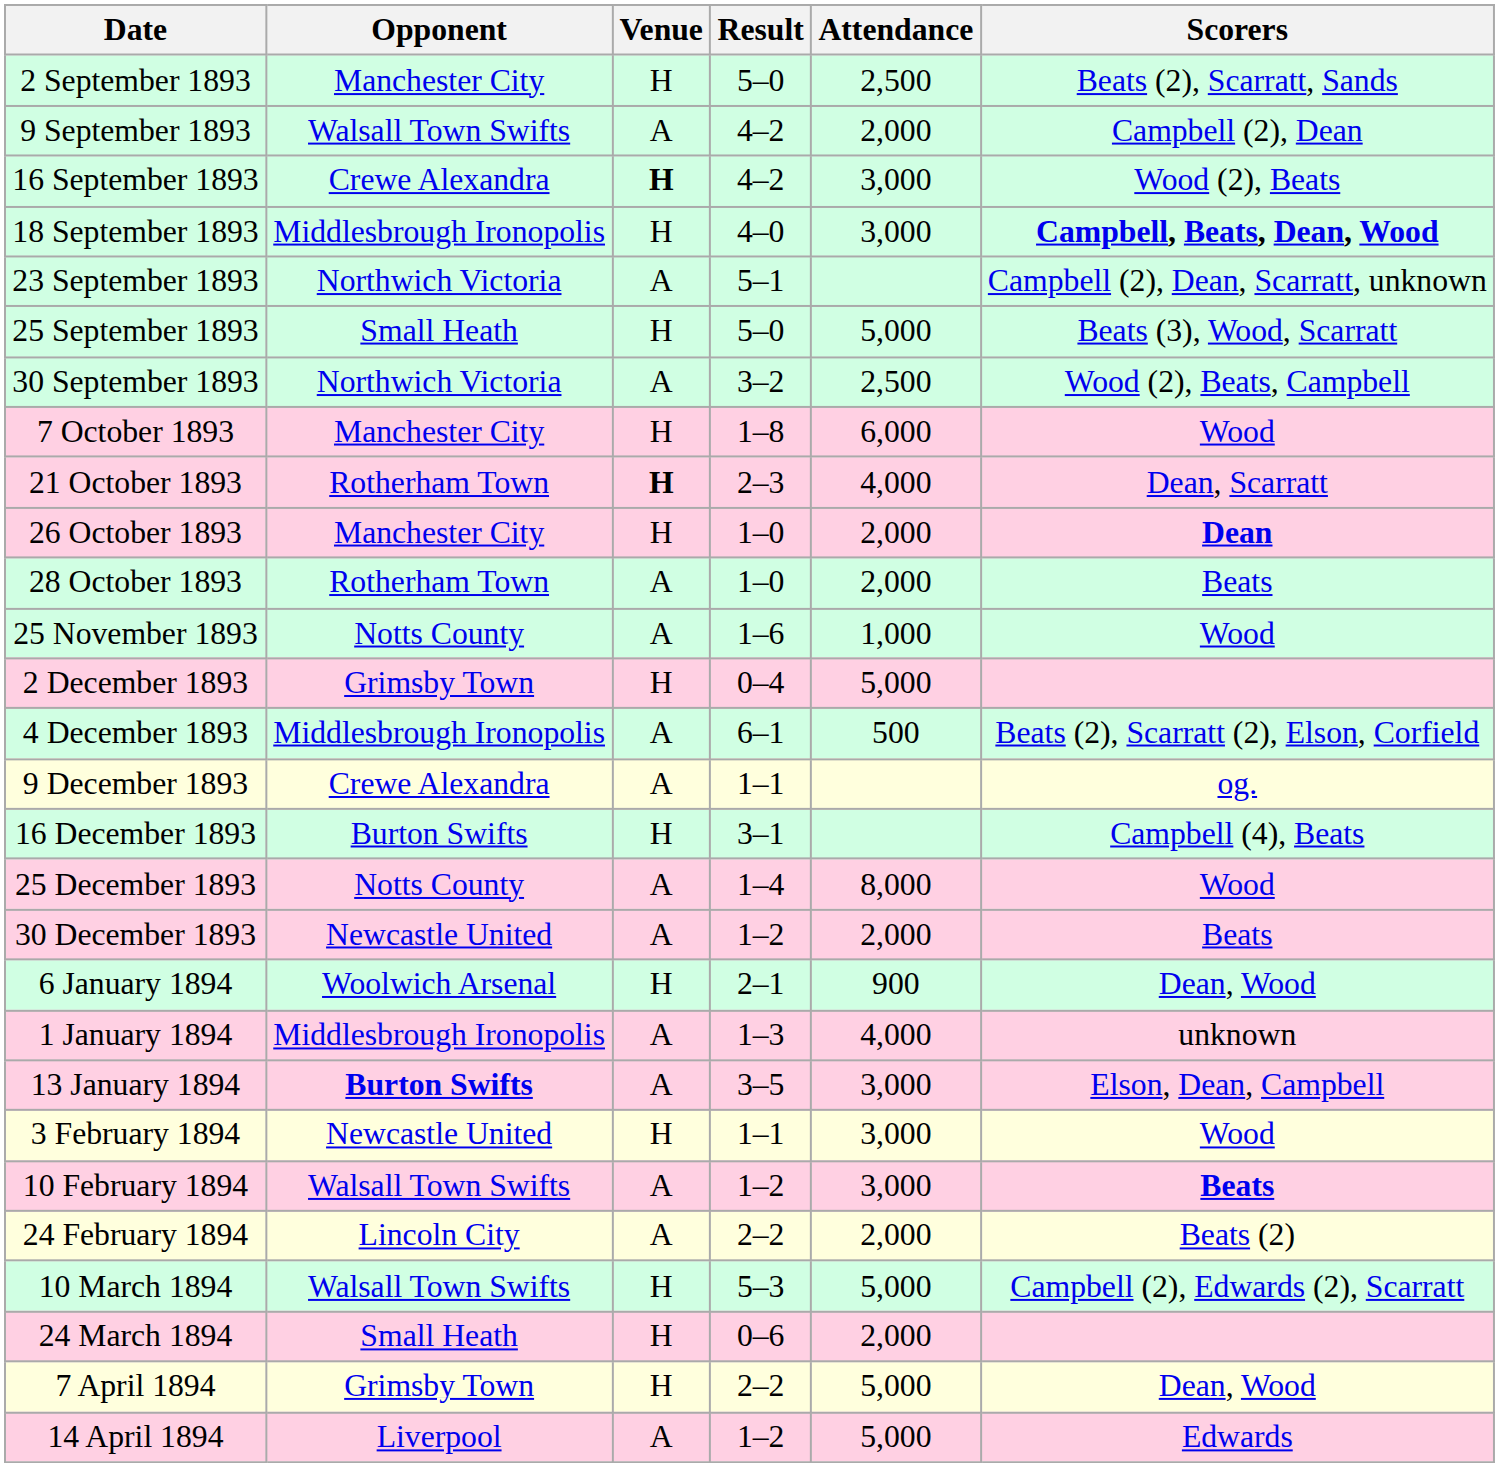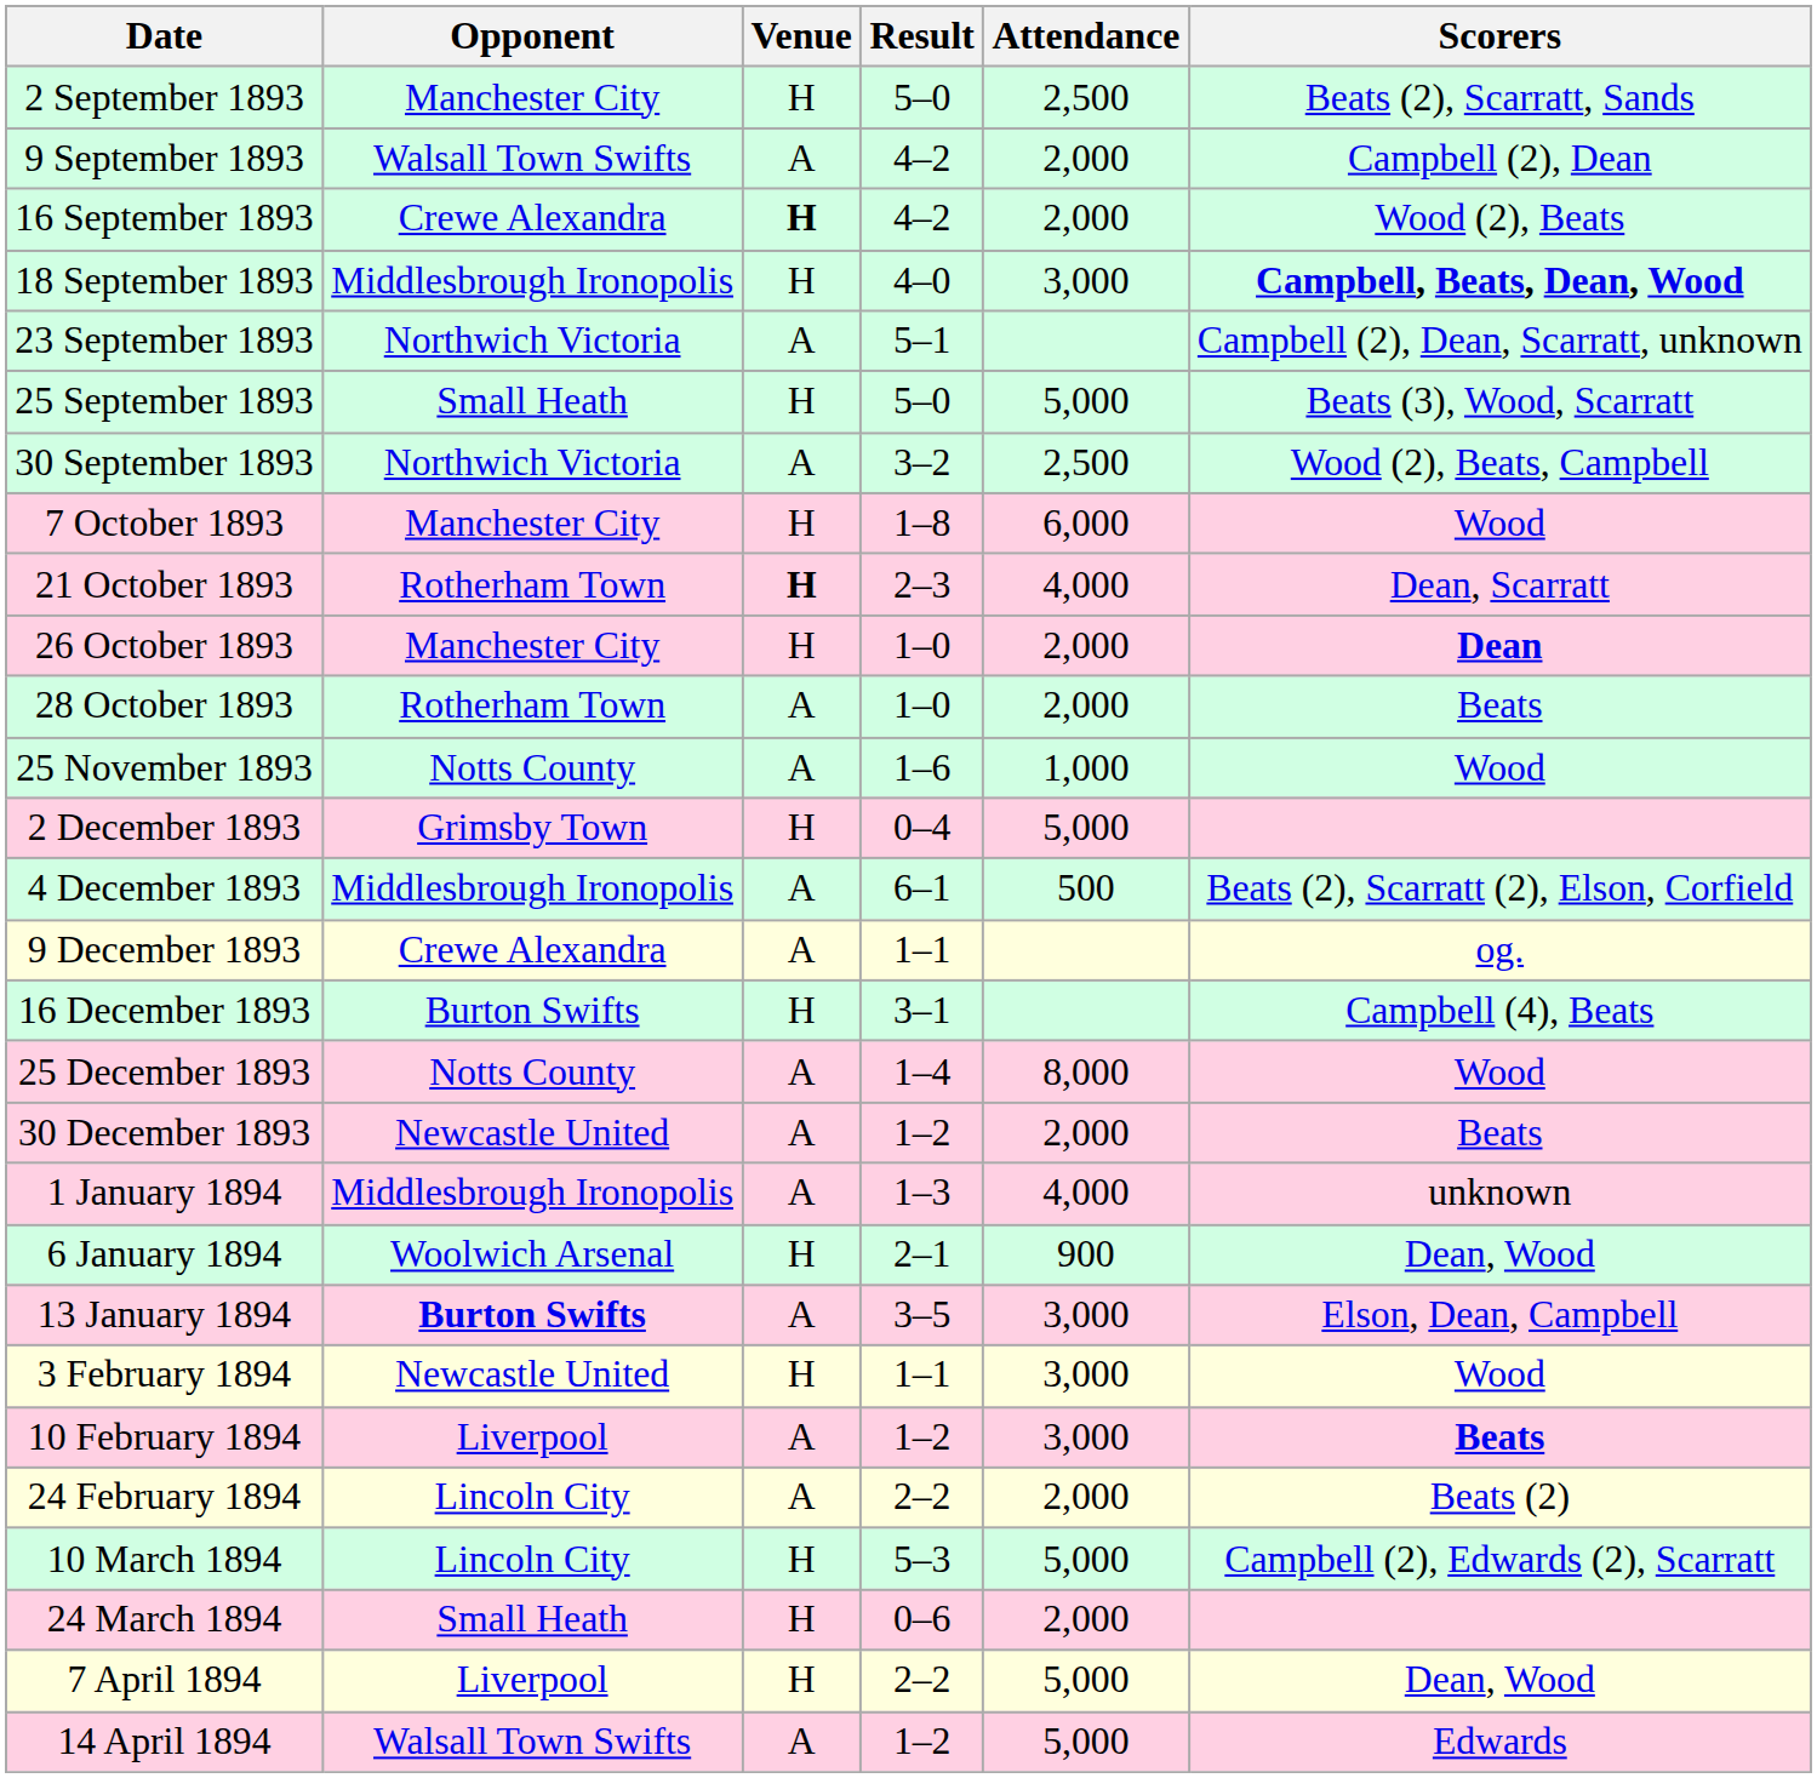16 September 1893 | Attendance: 3,000 -> 2,000
rows swapped: 1 January 1894 <-> 6 January 1894
10 February 1894 | Opponent: Walsall Town Swifts -> Liverpool
10 March 1894 | Opponent: Walsall Town Swifts -> Lincoln City
7 April 1894 | Opponent: Grimsby Town -> Liverpool
14 April 1894 | Opponent: Liverpool -> Walsall Town Swifts
